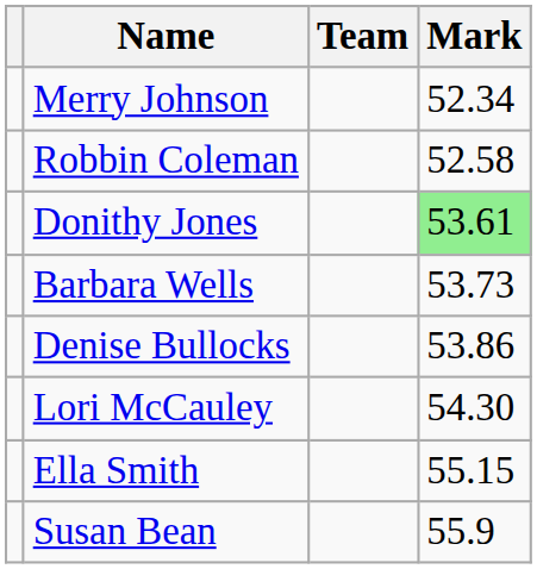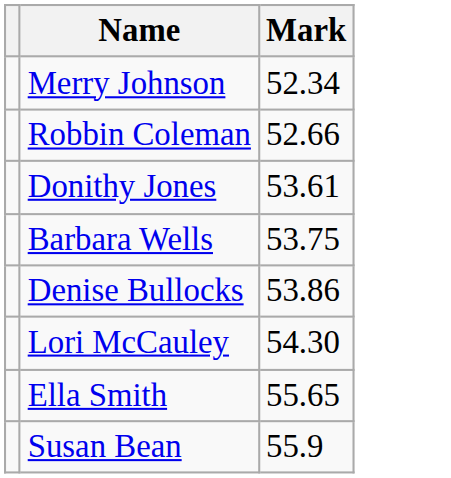- column: Team
Robbin Coleman | Mark: 52.58 -> 52.66
Donithy Jones | Mark: lightgreen background -> no background
Barbara Wells | Mark: 53.73 -> 53.75
Ella Smith | Mark: 55.15 -> 55.65
